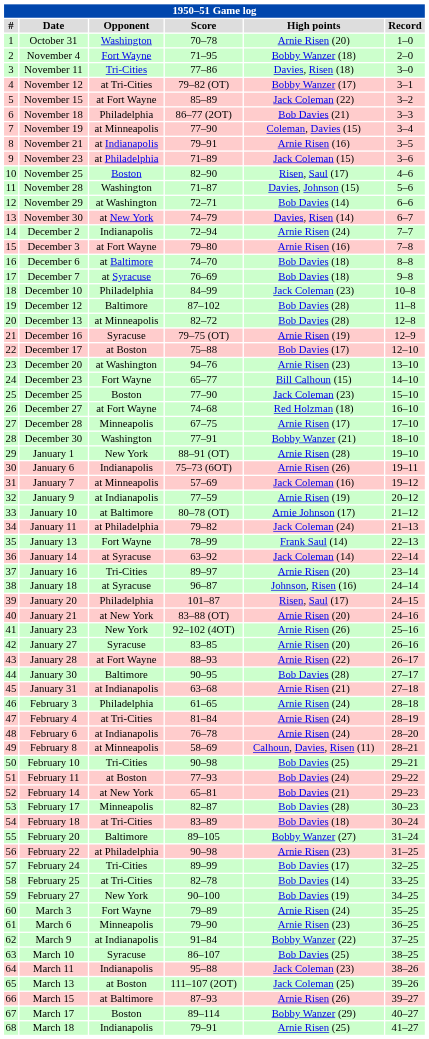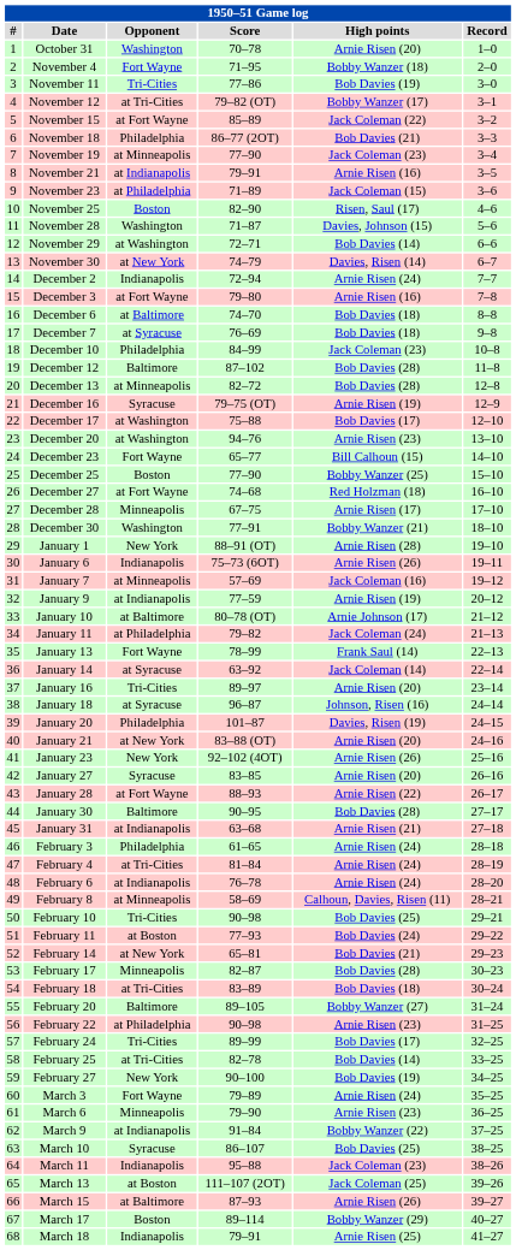November 11 | High points: Davies, Risen (18) -> Bob Davies (19)
November 19 | High points: Coleman, Davies (15) -> Jack Coleman (23)
December 17 | Opponent: at Boston -> at Washington
December 25 | High points: Jack Coleman (23) -> Bobby Wanzer (25)
January 20 | High points: Risen, Saul (17) -> Davies, Risen (19)
